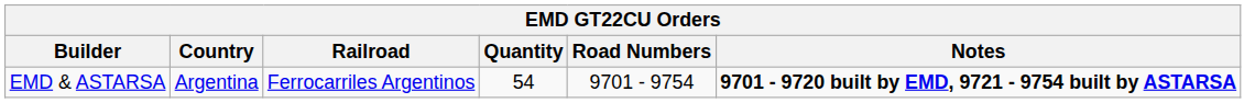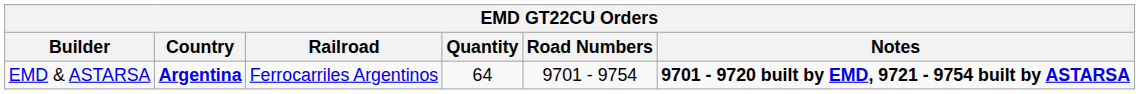EMD & ASTARSA | Country: normal -> bold
EMD & ASTARSA | Quantity: 54 -> 64
